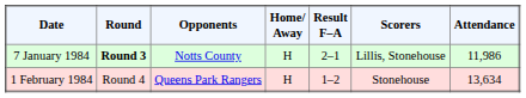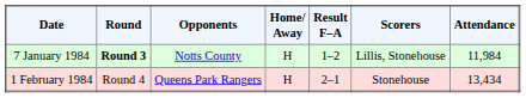7 January 1984 | Result F–A: 2–1 -> 1–2
7 January 1984 | Attendance: 11,986 -> 11,984
1 February 1984 | Result F–A: 1–2 -> 2–1
1 February 1984 | Attendance: 13,634 -> 13,434
